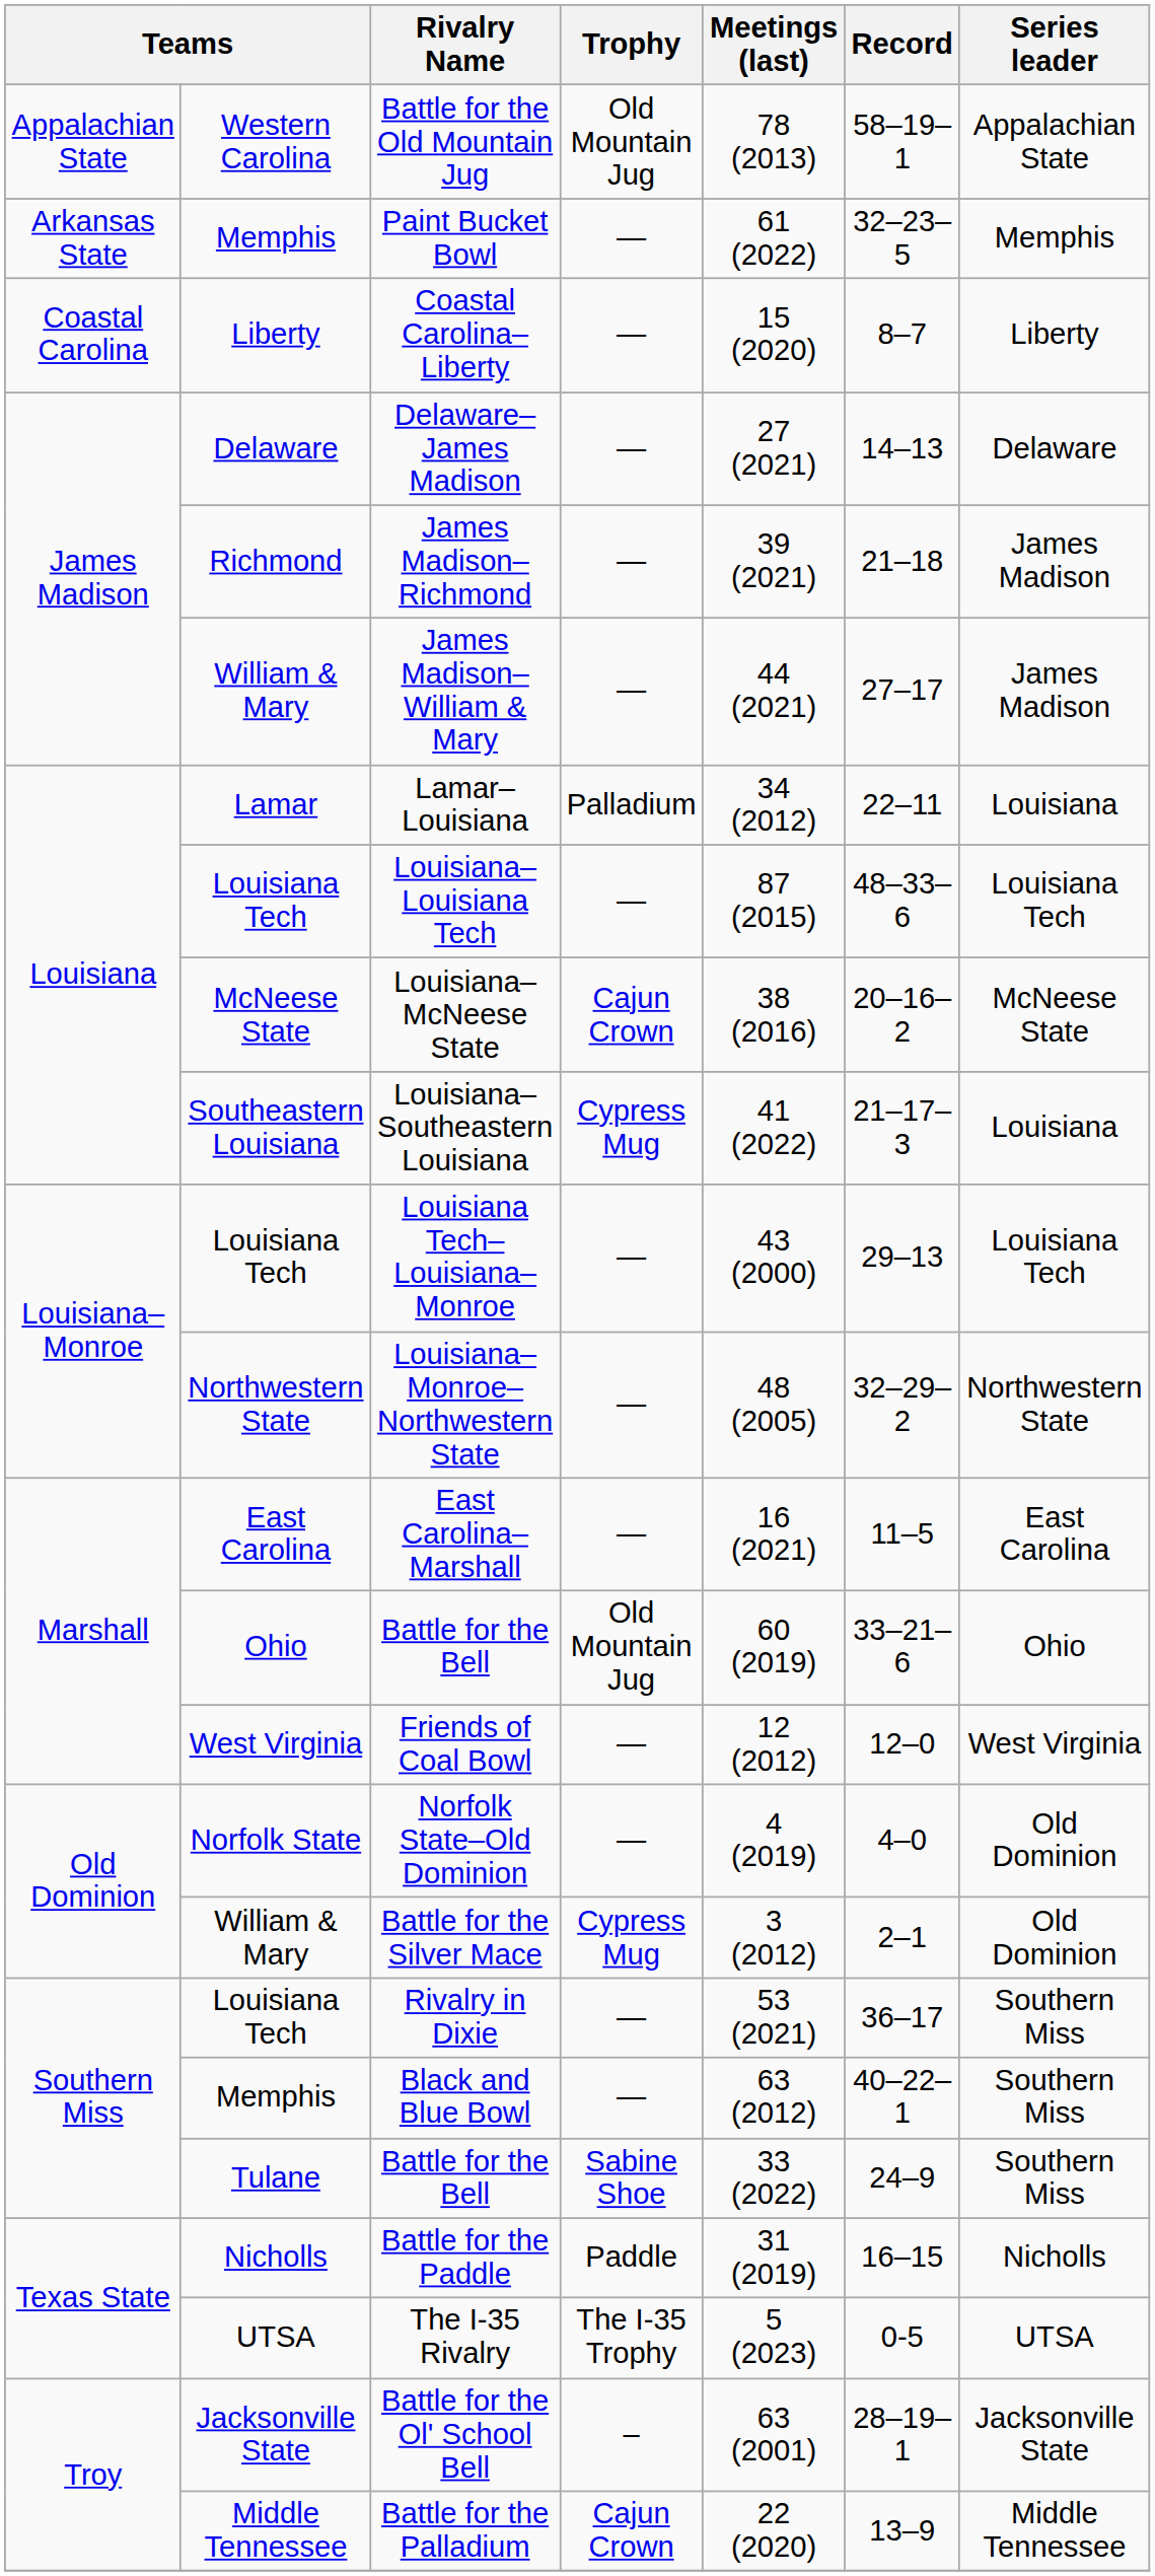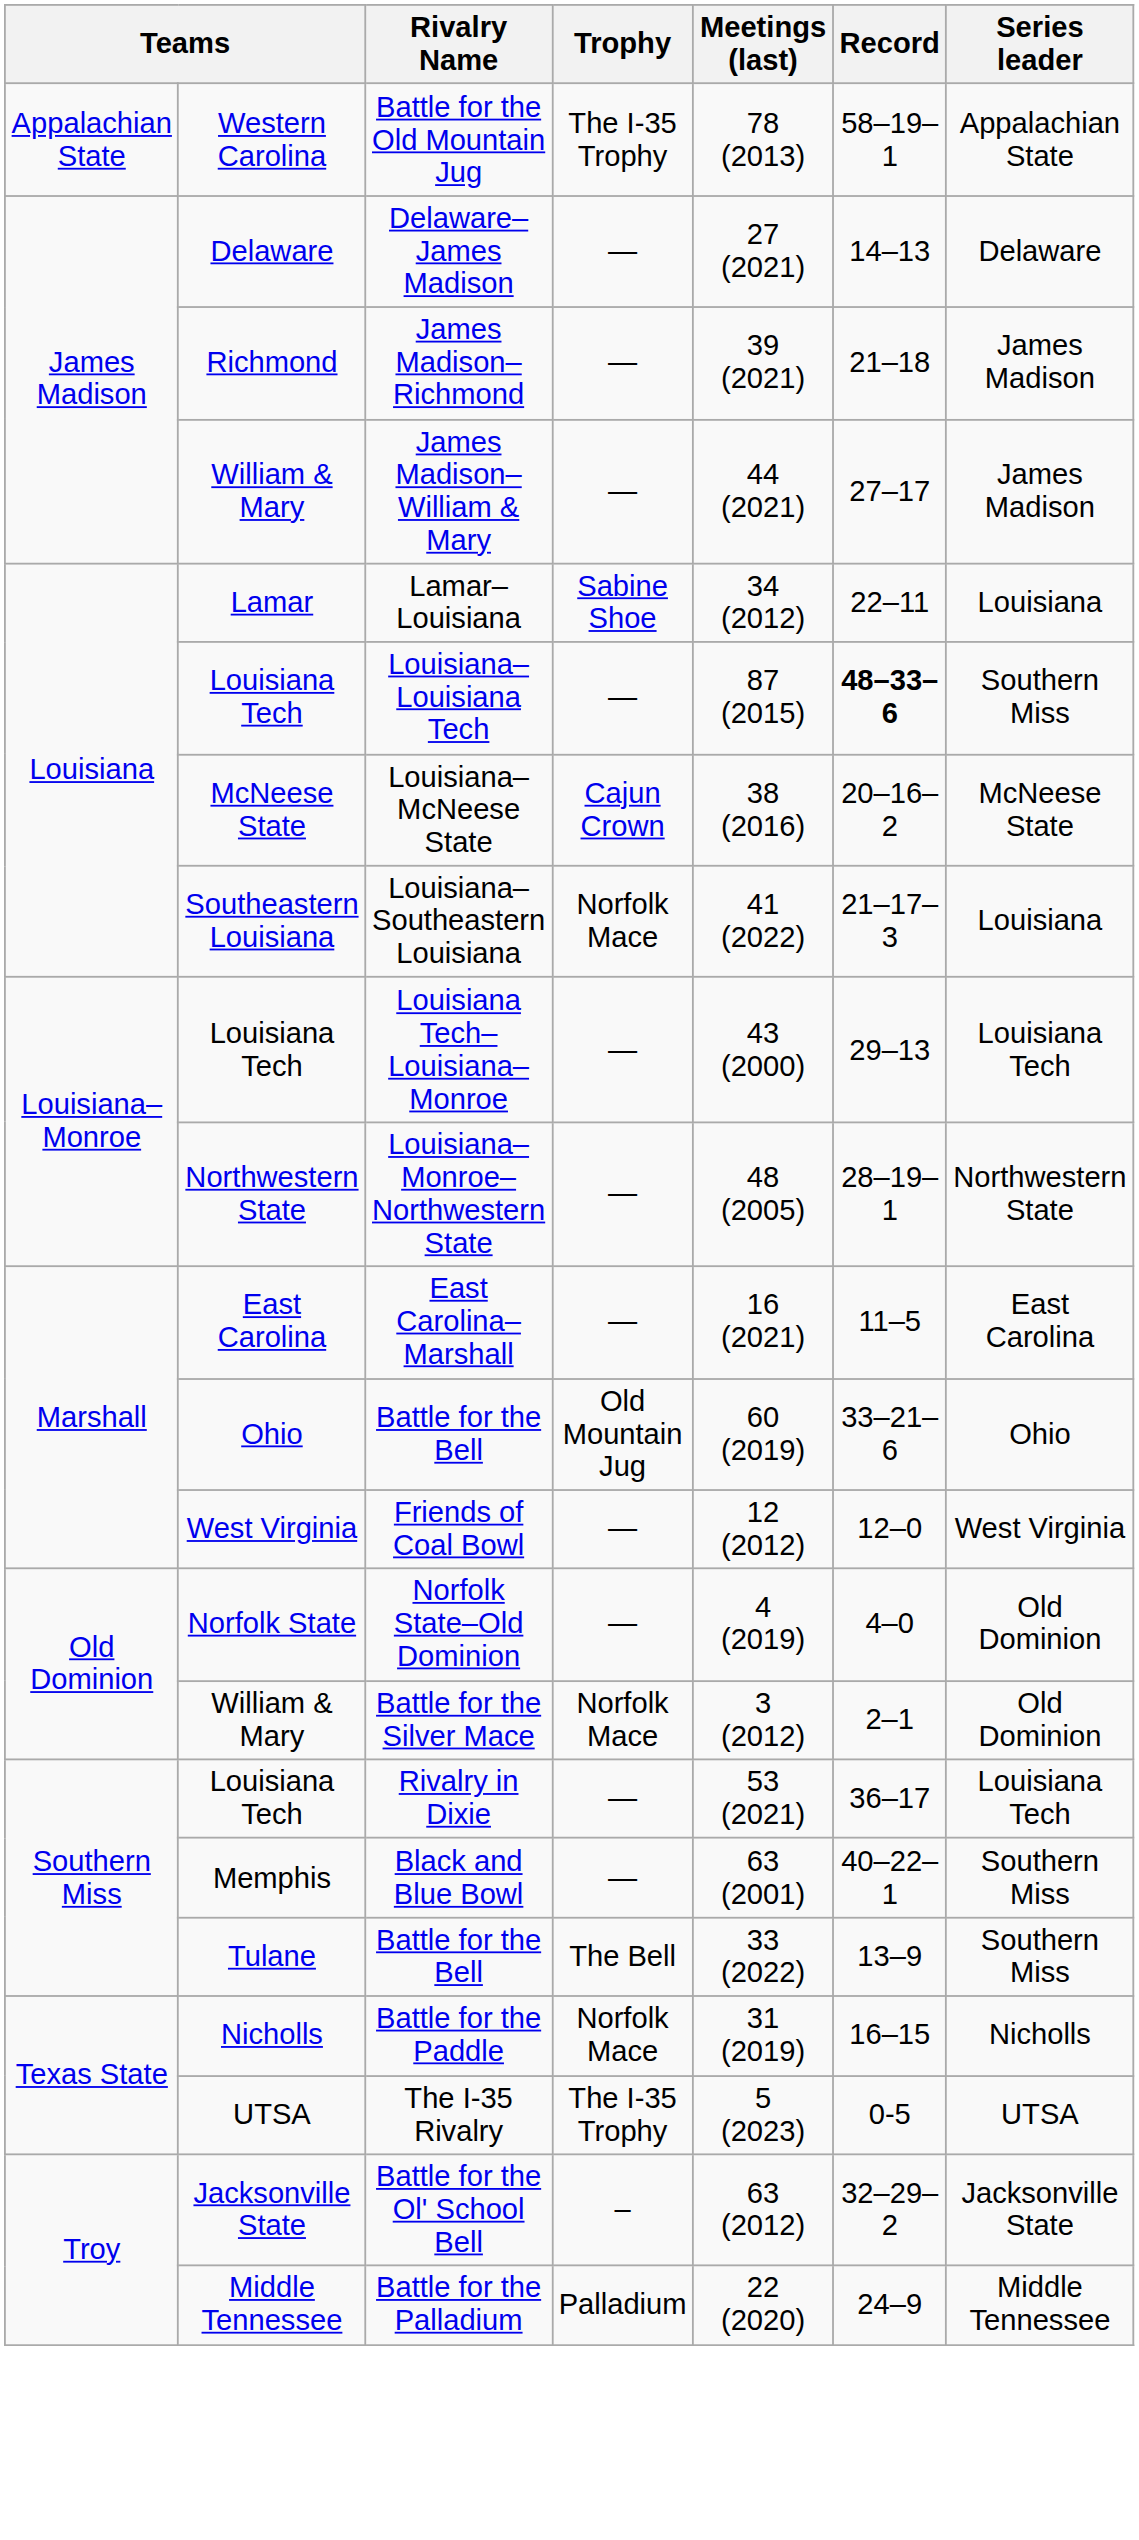Battle for the Old Mountain Jug | Trophy: Old Mountain Jug -> The I-35 Trophy
- row: Arkansas State | Memphis | Paint Bucket Bowl | — | 61 (2022) | 32–23–5 | Memphis
- row: Coastal Carolina | Liberty | Coastal Carolina–Liberty | — | 15 (2020) | 8–7 | Liberty
Lamar–Louisiana | Trophy: Palladium -> Sabine Shoe
Louisiana–Louisiana Tech | Record: normal -> bold
Louisiana–Louisiana Tech | Series leader: Louisiana Tech -> Southern Miss
Louisiana–Southeastern Louisiana | Trophy: Cypress Mug -> Norfolk Mace
Louisiana–Monroe–Northwestern State | Record: 32–29–2 -> 28–19–1
Battle for the Silver Mace | Trophy: Cypress Mug -> Norfolk Mace
Rivalry in Dixie | Series leader: Southern Miss -> Louisiana Tech
Black and Blue Bowl | Meetings (last): 63 (2012) -> 63 (2001)
Tulane / Battle for the Bell | Trophy: Sabine Shoe -> The Bell
Tulane / Battle for the Bell | Record: 24–9 -> 13–9
Battle for the Paddle | Trophy: Paddle -> Norfolk Mace
Battle for the Ol' School Bell | Meetings (last): 63 (2001) -> 63 (2012)
Battle for the Ol' School Bell | Record: 28–19–1 -> 32–29–2
Battle for the Palladium | Trophy: Cajun Crown -> Palladium
Battle for the Palladium | Record: 13–9 -> 24–9
